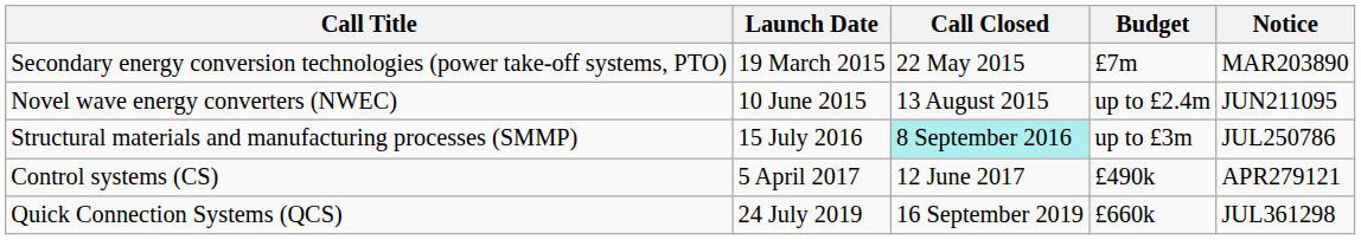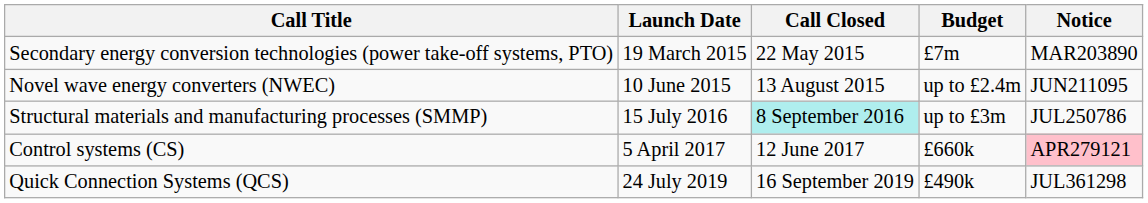Control systems (CS) | Budget: £490k -> £660k
Control systems (CS) | Notice: no background -> pink background
Quick Connection Systems (QCS) | Budget: £660k -> £490k
